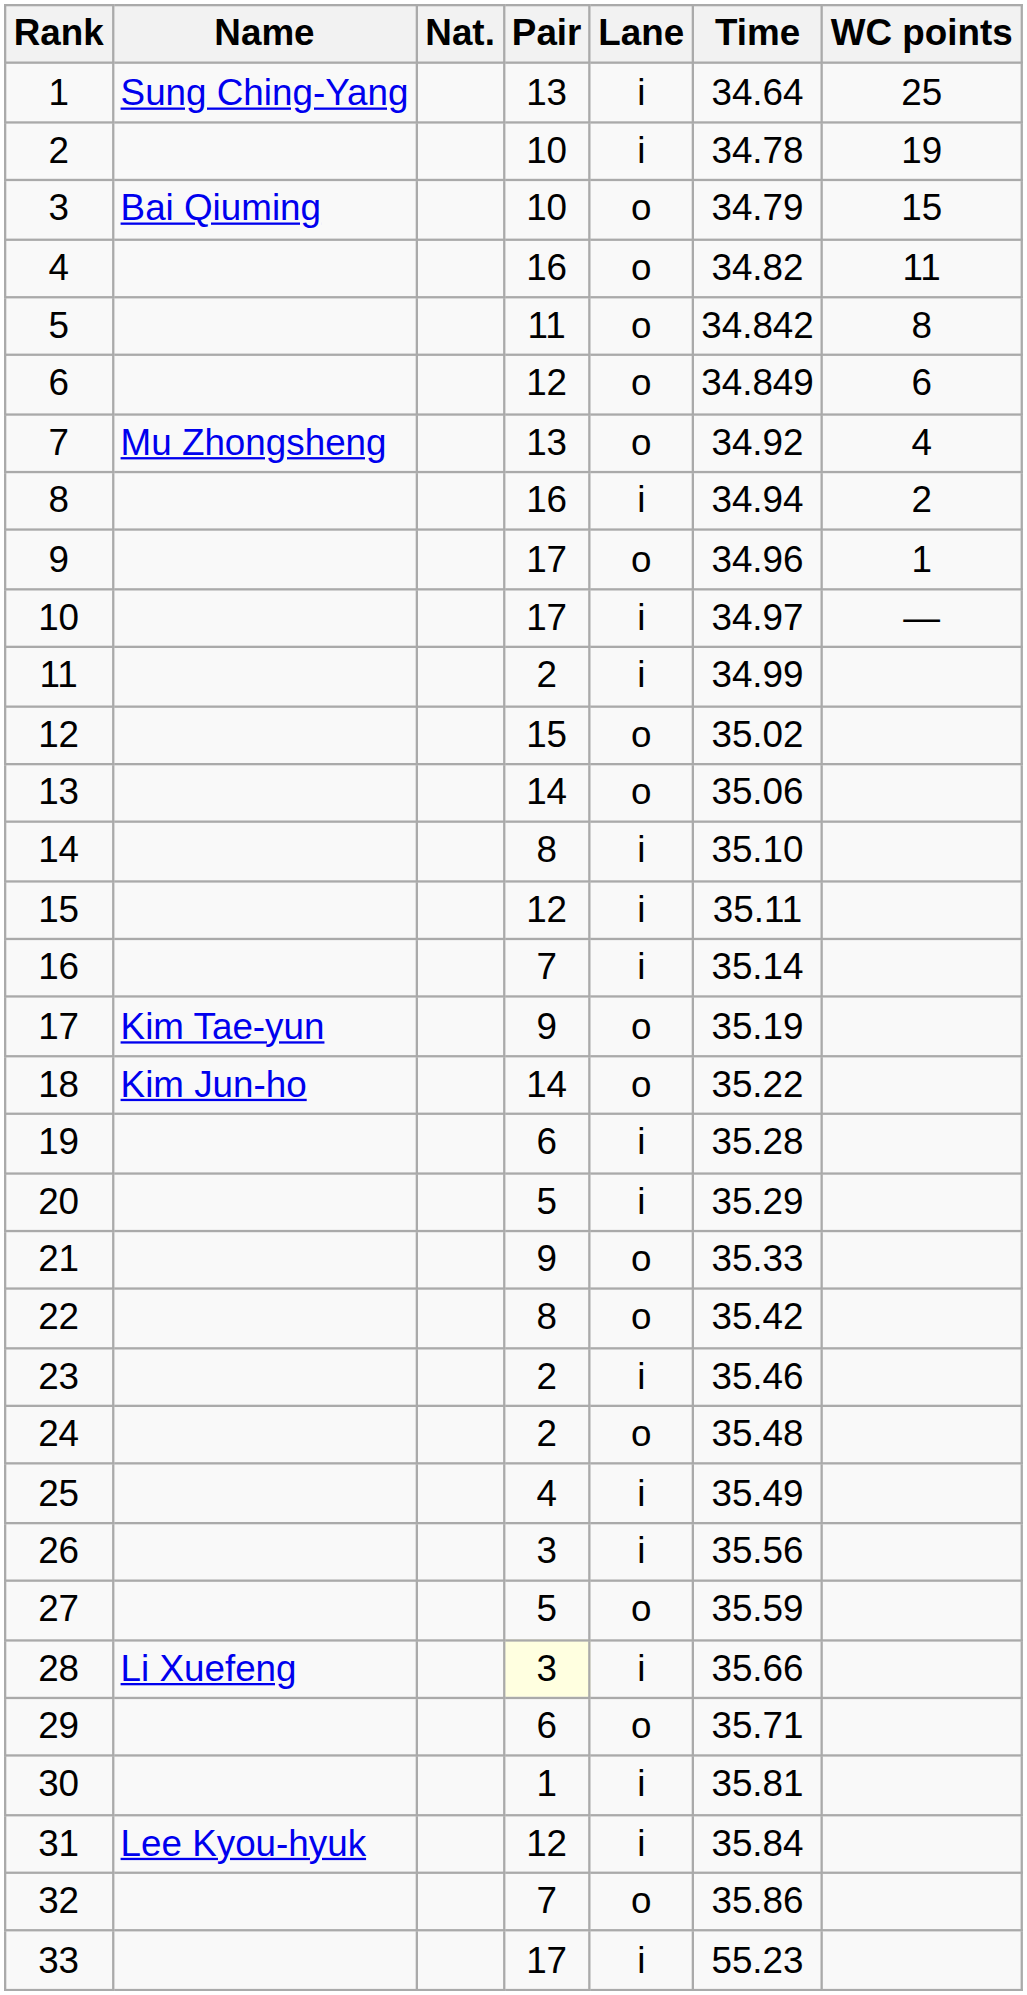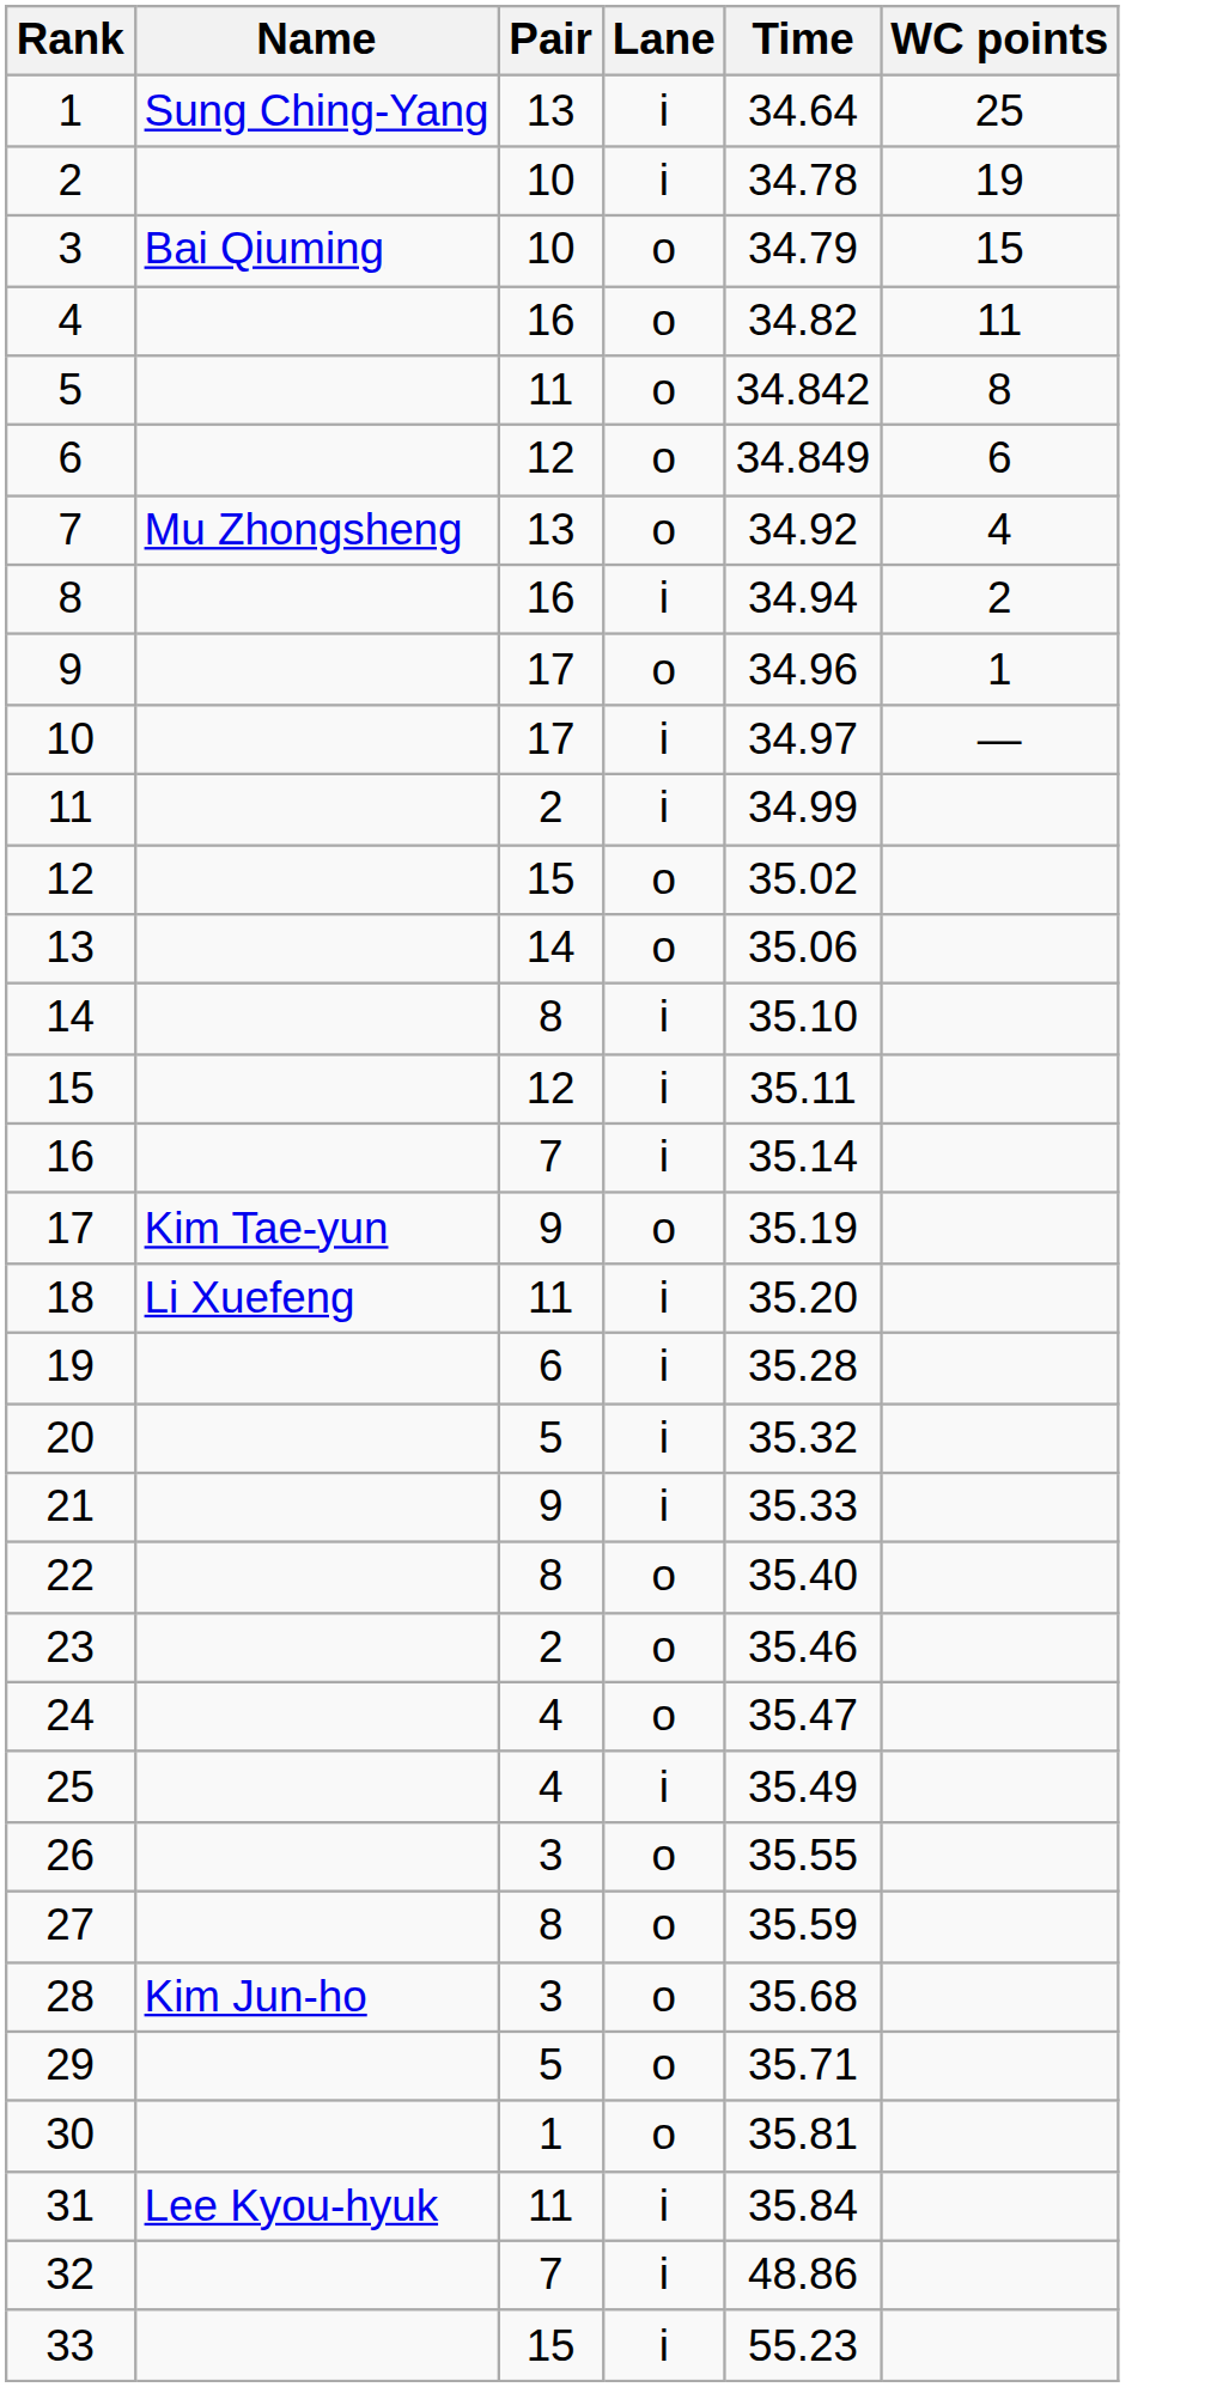- column: Nat.
18 | Name: Kim Jun-ho -> Li Xuefeng
18 | Pair: 14 -> 11
18 | Lane: o -> i
18 | Time: 35.22 -> 35.20
20 | Time: 35.29 -> 35.32
21 | Lane: o -> i
22 | Time: 35.42 -> 35.40
23 | Lane: i -> o
24 | Pair: 2 -> 4
24 | Time: 35.48 -> 35.47
26 | Lane: i -> o
26 | Time: 35.56 -> 35.55
27 | Pair: 5 -> 8
28 | Name: Li Xuefeng -> Kim Jun-ho
28 | Pair: lightyellow background -> no background
28 | Lane: i -> o
28 | Time: 35.66 -> 35.68
29 | Pair: 6 -> 5
30 | Lane: i -> o
31 | Pair: 12 -> 11
32 | Lane: o -> i
32 | Time: 35.86 -> 48.86
33 | Pair: 17 -> 15
